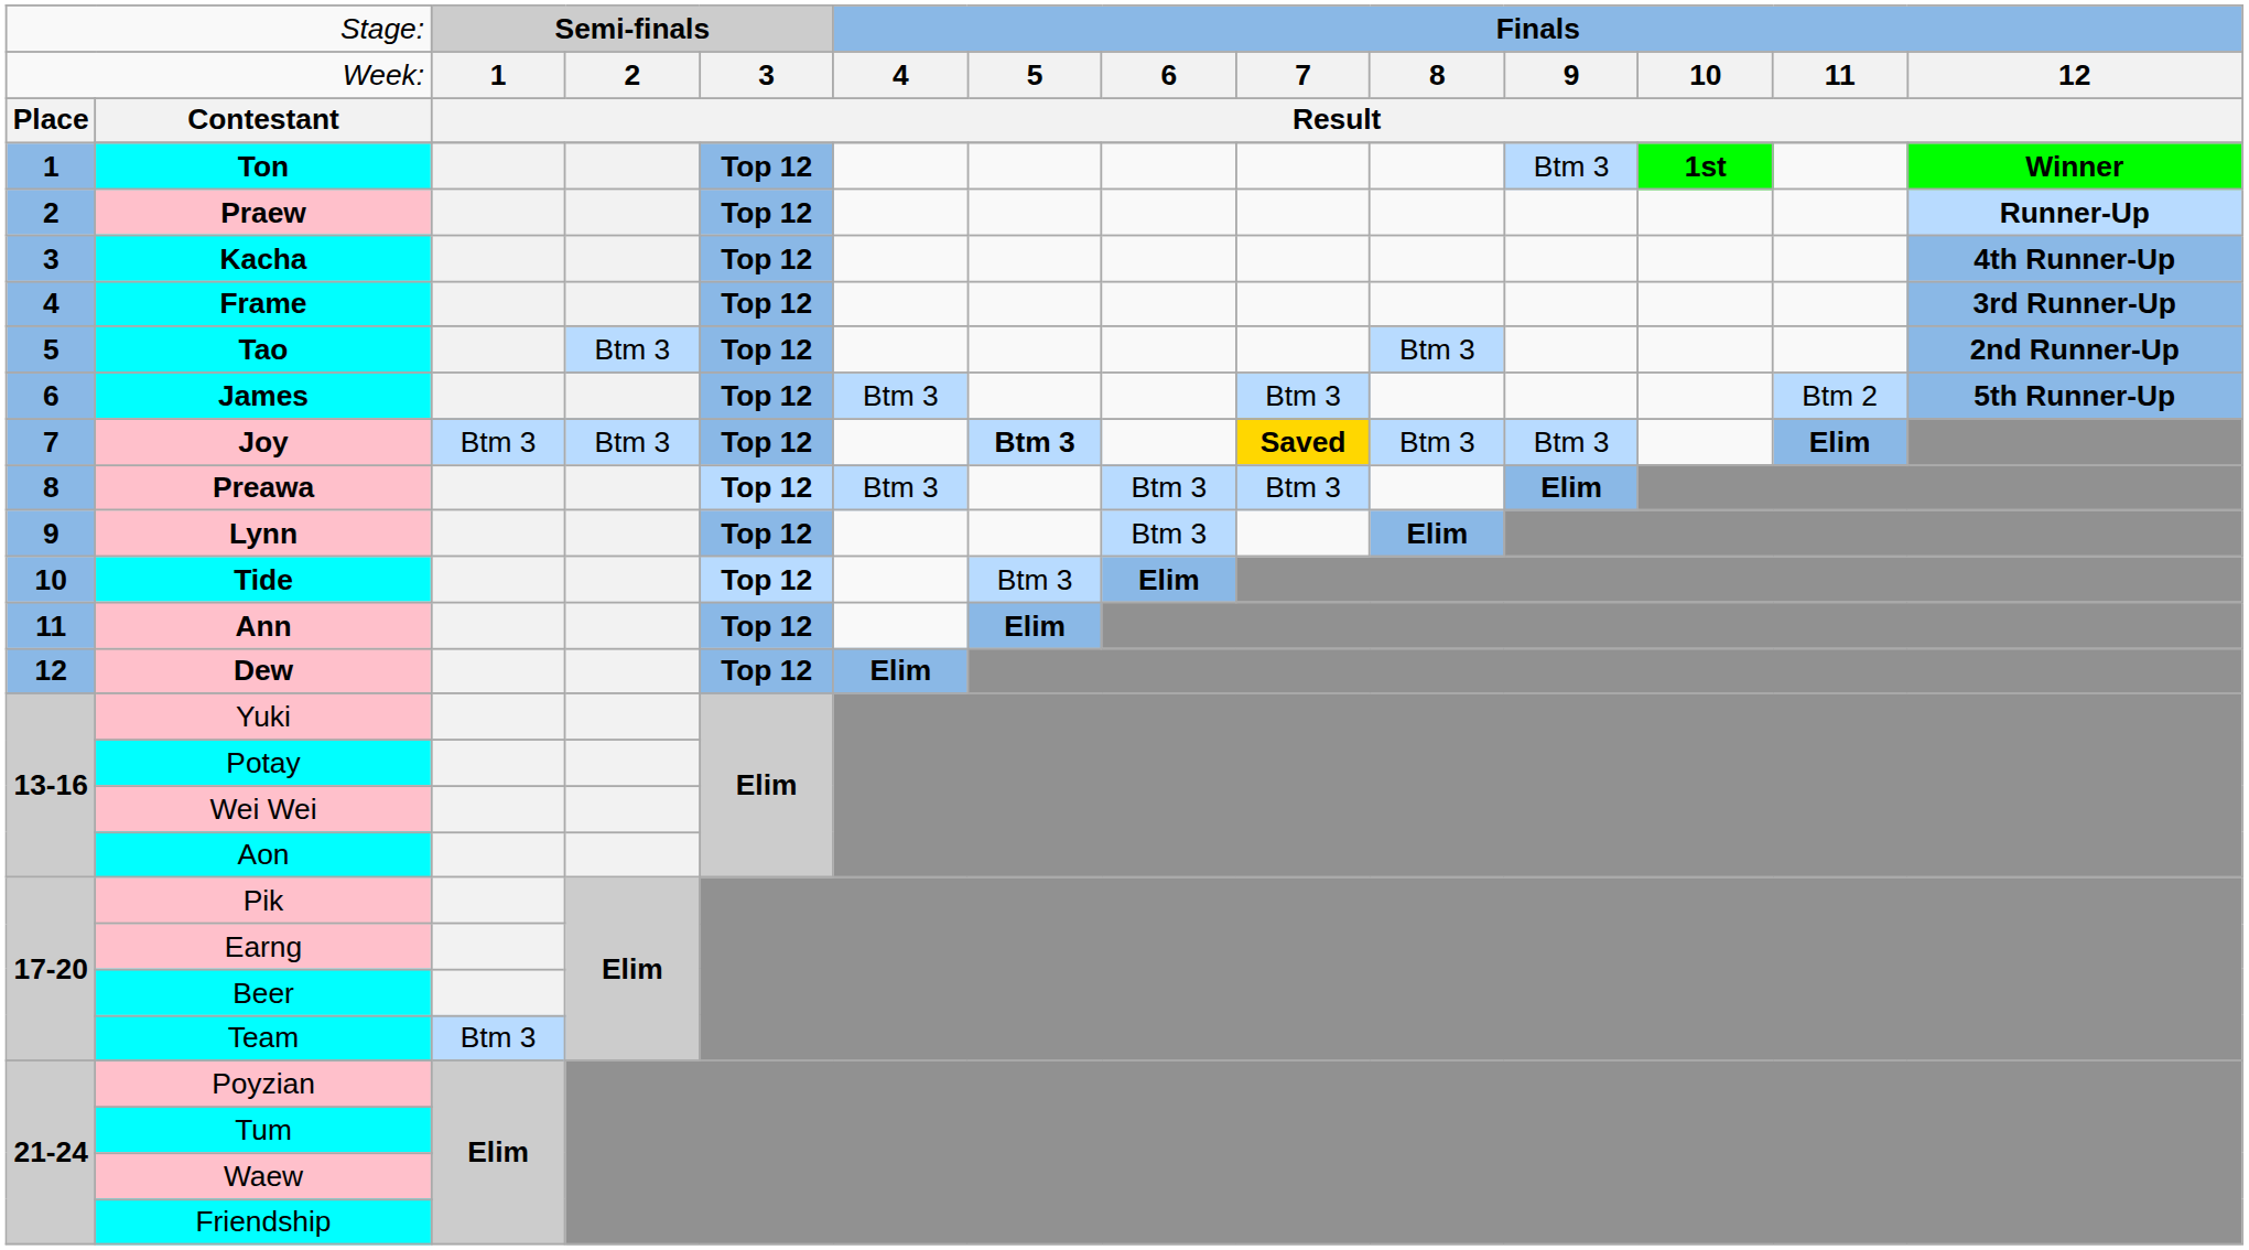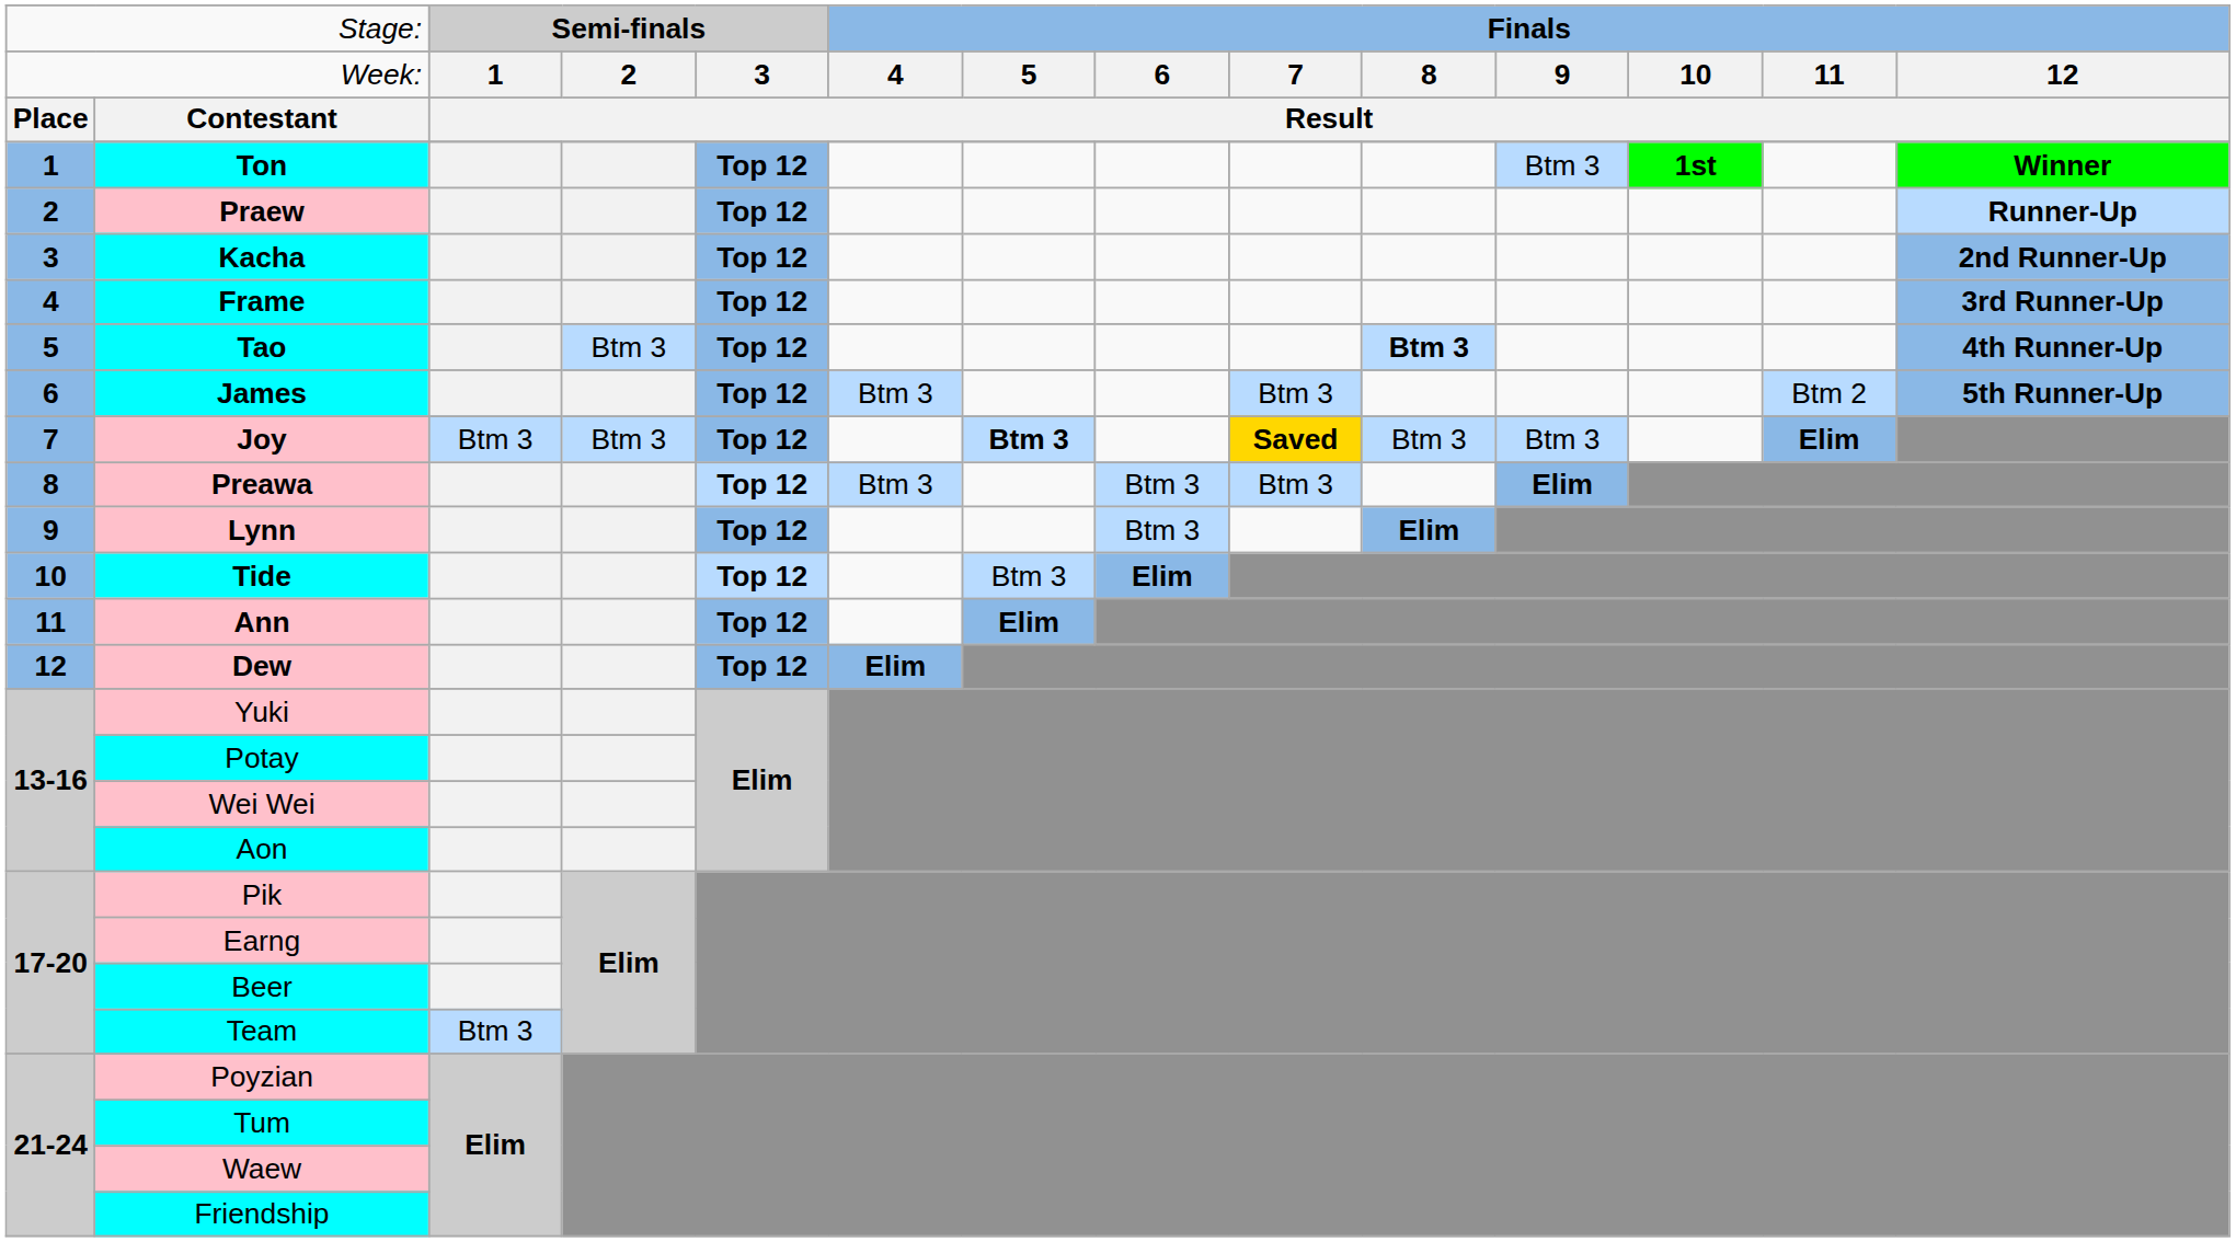Kacha | column 14: 4th Runner-Up -> 2nd Runner-Up
Tao | column 10: normal -> bold
Tao | column 14: 2nd Runner-Up -> 4th Runner-Up
